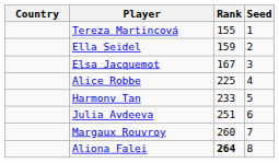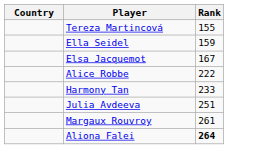- column: Seed | 1 | 2 | 3 | 4 | 5 | 6 | 7 | 8
Alice Robbe | Rank: 225 -> 222
Margaux Rouvroy | Rank: 260 -> 261
